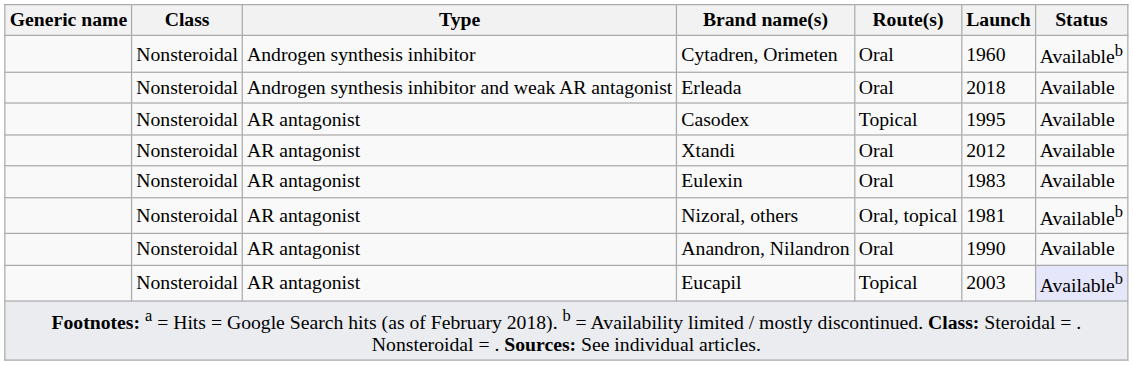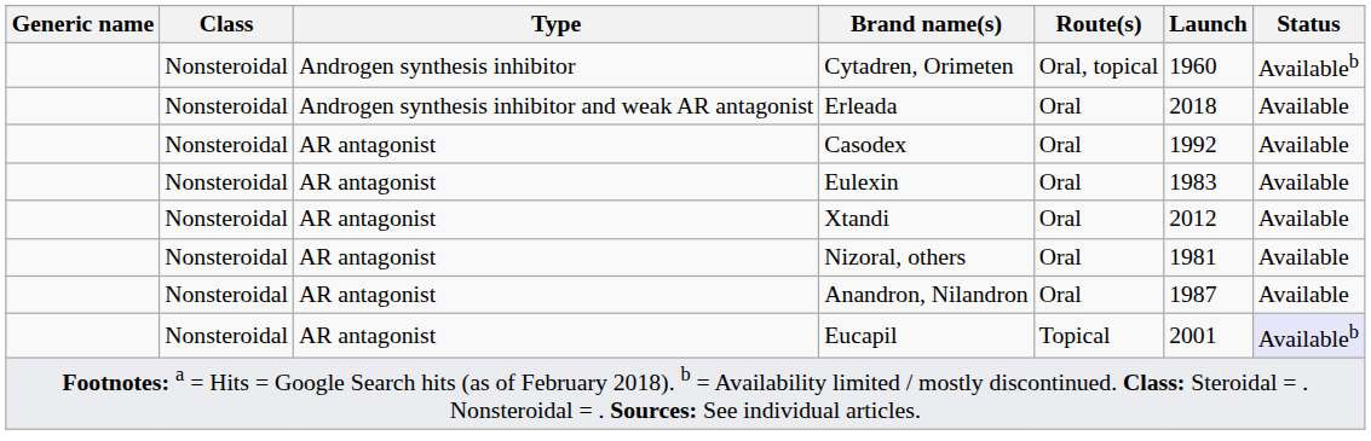Cytadren, Orimeten | Route(s): Oral -> Oral, topical
Casodex | Route(s): Topical -> Oral
Casodex | Launch: 1995 -> 1992
rows swapped: Xtandi <-> Eulexin
Nizoral, others | Route(s): Oral, topical -> Oral
Nizoral, others | Status: Availableb -> Available
Anandron, Nilandron | Launch: 1990 -> 1987
Eucapil | Launch: 2003 -> 2001
